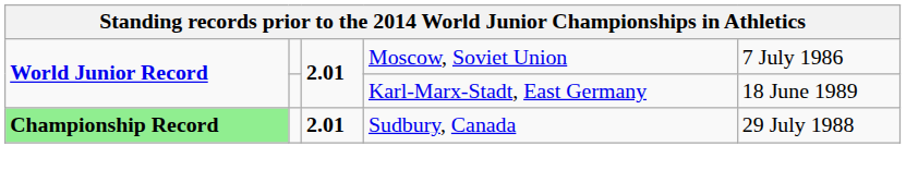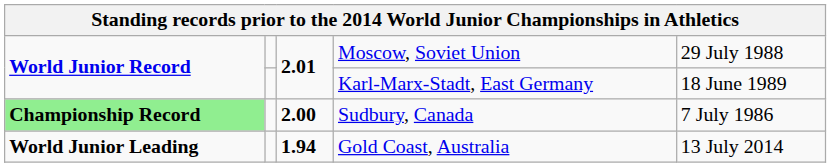Moscow, Soviet Union | column 5: 7 July 1986 -> 29 July 1988
Sudbury, Canada | column 3: 2.01 -> 2.00
Sudbury, Canada | column 5: 29 July 1988 -> 7 July 1986
+ row: World Junior Leading | 1.94 | Gold Coast, Australia | 13 July 2014
